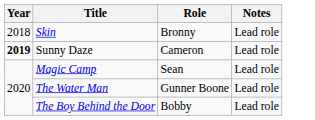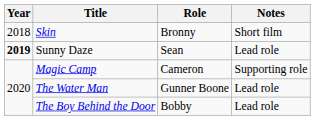Skin | Notes: Lead role -> Short film
Sunny Daze | Role: Cameron -> Sean
Magic Camp | Role: Sean -> Cameron
Magic Camp | Notes: Lead role -> Supporting role
